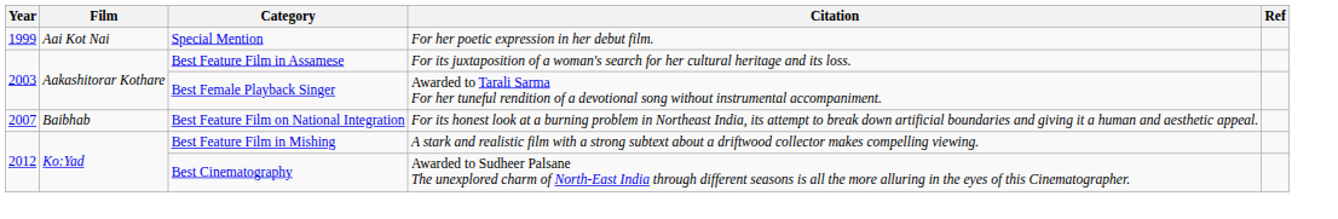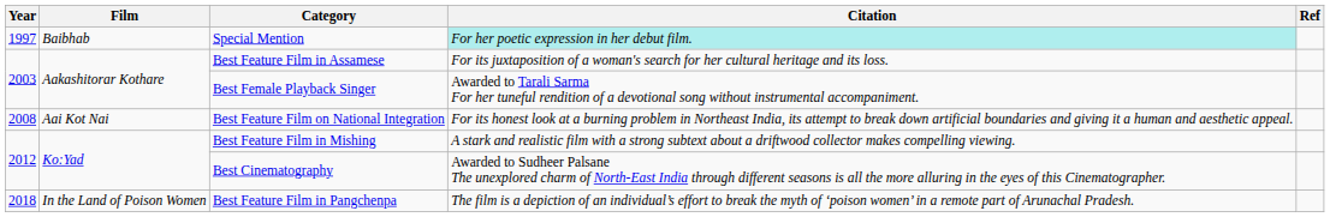Special Mention | Year: 1999 -> 1997
Special Mention | Film: Aai Kot Nai -> Baibhab
Special Mention | Citation: no background -> paleturquoise background
Best Feature Film on National Integration | Year: 2007 -> 2008
Best Feature Film on National Integration | Film: Baibhab -> Aai Kot Nai
+ row: 2018 | In the Land of Poison Women | Best Feature Film in Pangchenpa | The film is a depiction of an individual’s effort to break the myth of ‘poison women’ in a remote part of Arunachal Pradesh.
